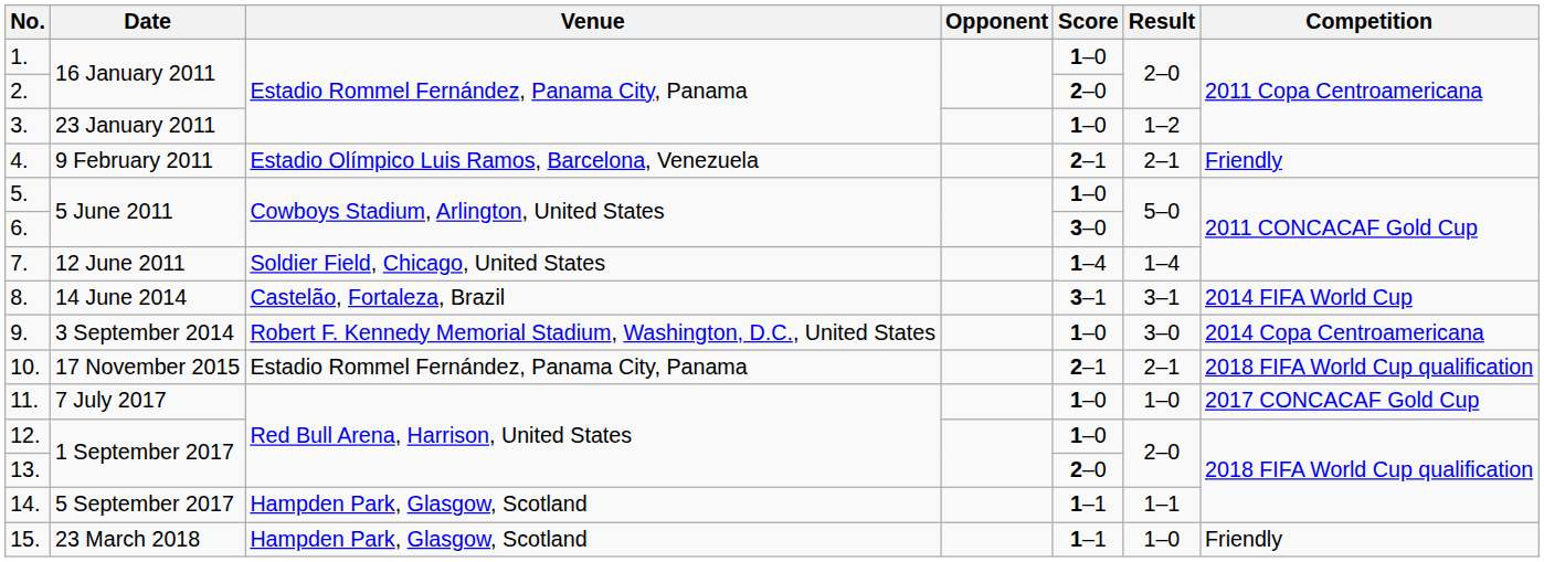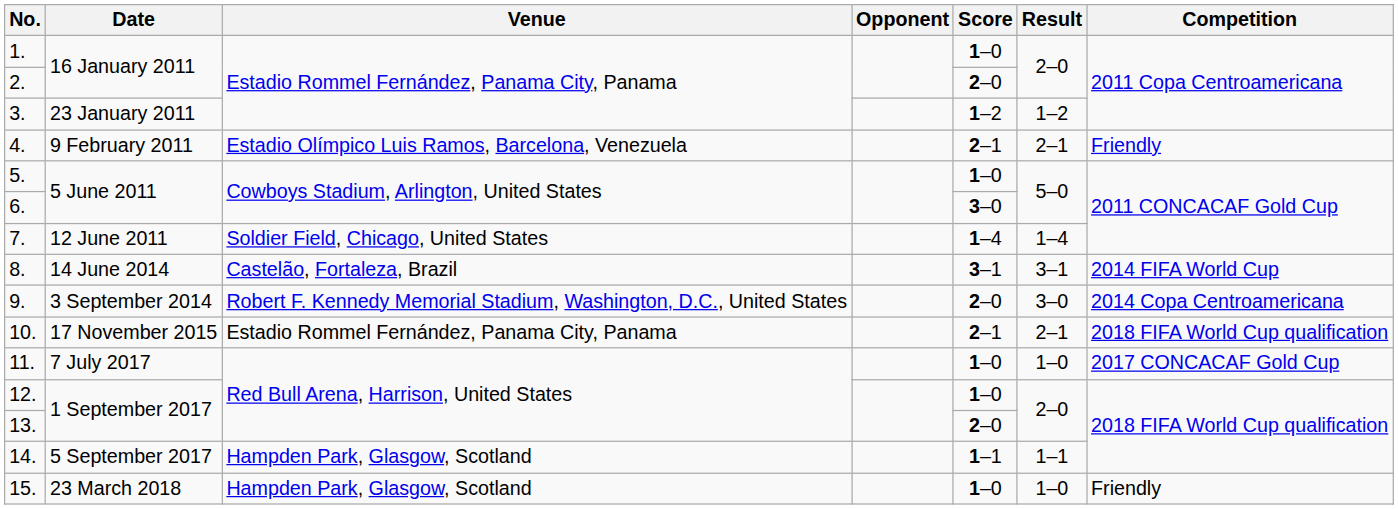3. | Score: 1–0 -> 1–2
9. | Score: 1–0 -> 2–0
15. | Score: 1–1 -> 1–0
